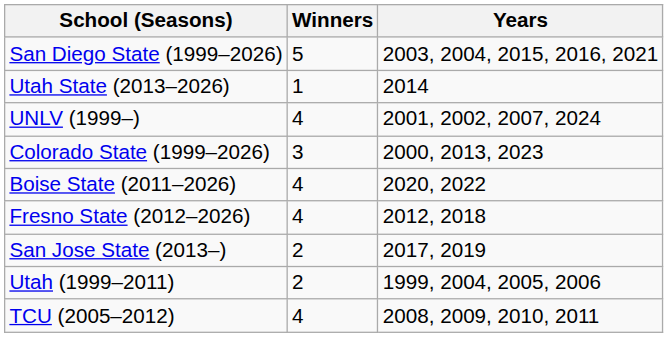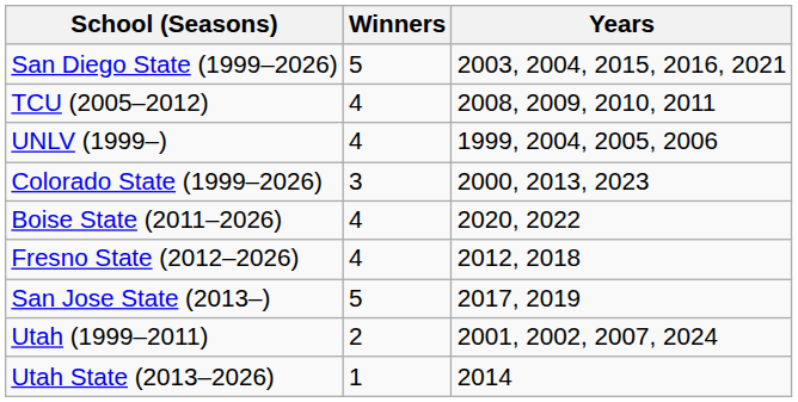rows swapped: TCU (2005–2012) <-> Utah State (2013–2026)
UNLV (1999–) | Years: 2001, 2002, 2007, 2024 -> 1999, 2004, 2005, 2006
San Jose State (2013–) | Winners: 2 -> 5
Utah (1999–2011) | Years: 1999, 2004, 2005, 2006 -> 2001, 2002, 2007, 2024
